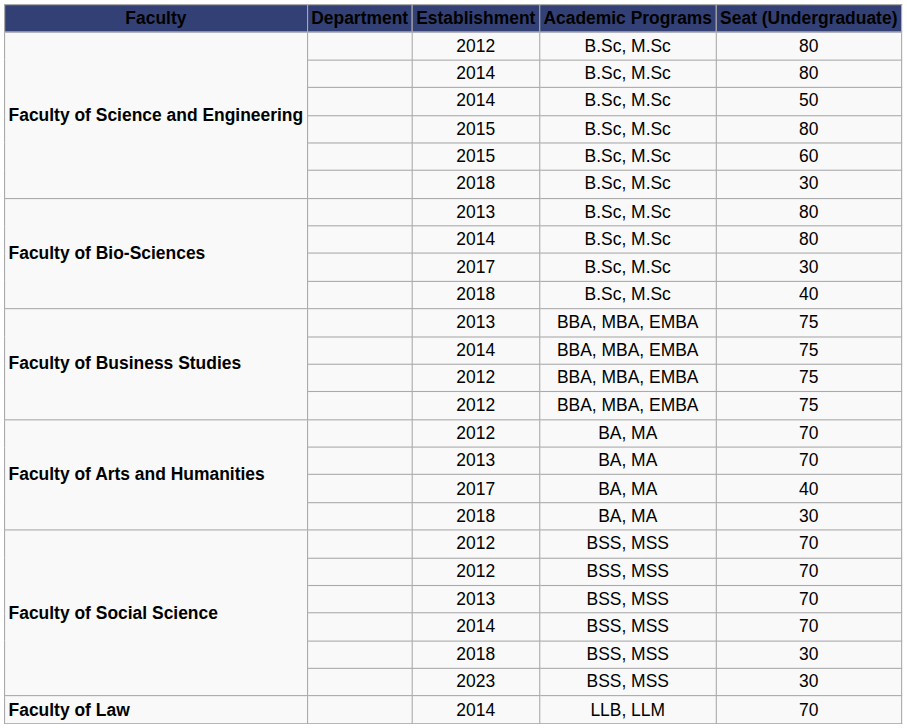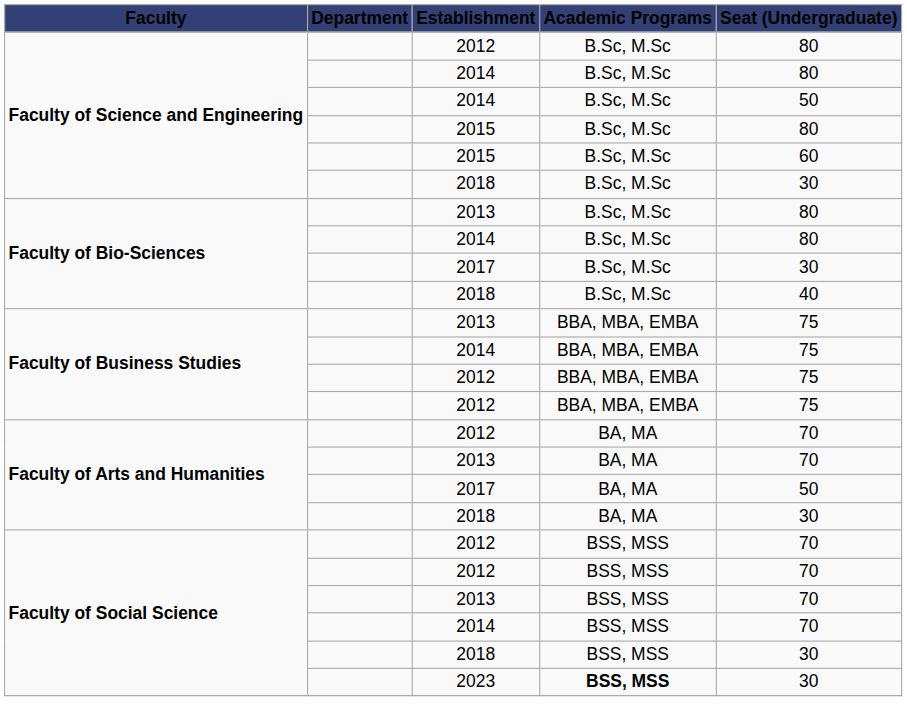Faculty of Arts and Humanities / 2017 | Seat (Undergraduate): 40 -> 50
2023 | Academic Programs: normal -> bold
- row: Faculty of Law | 2014 | LLB, LLM | 70
